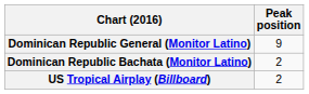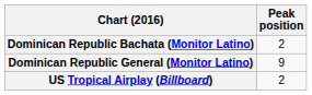rows swapped: Dominican Republic Bachata (Monitor Latino) <-> Dominican Republic General (Monitor Latino)
